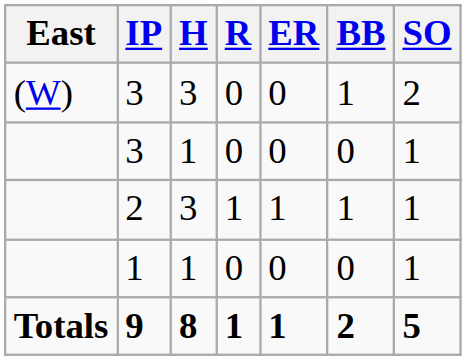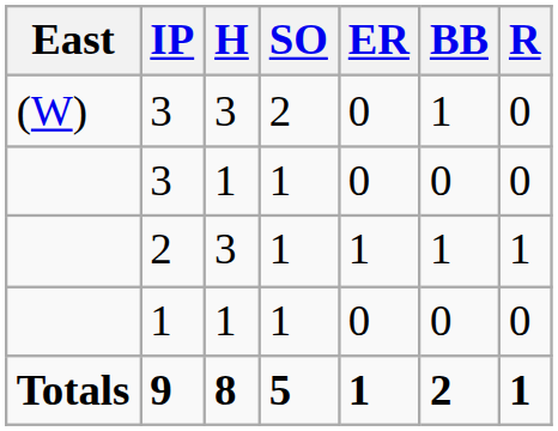columns swapped: R <-> SO
